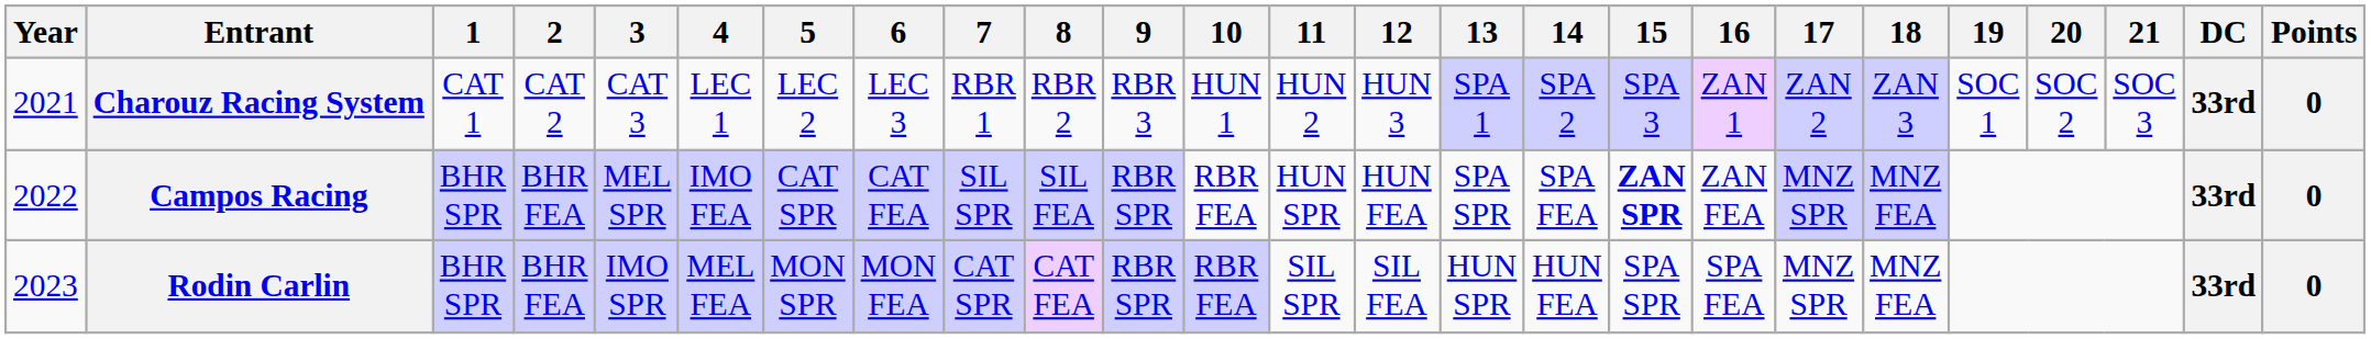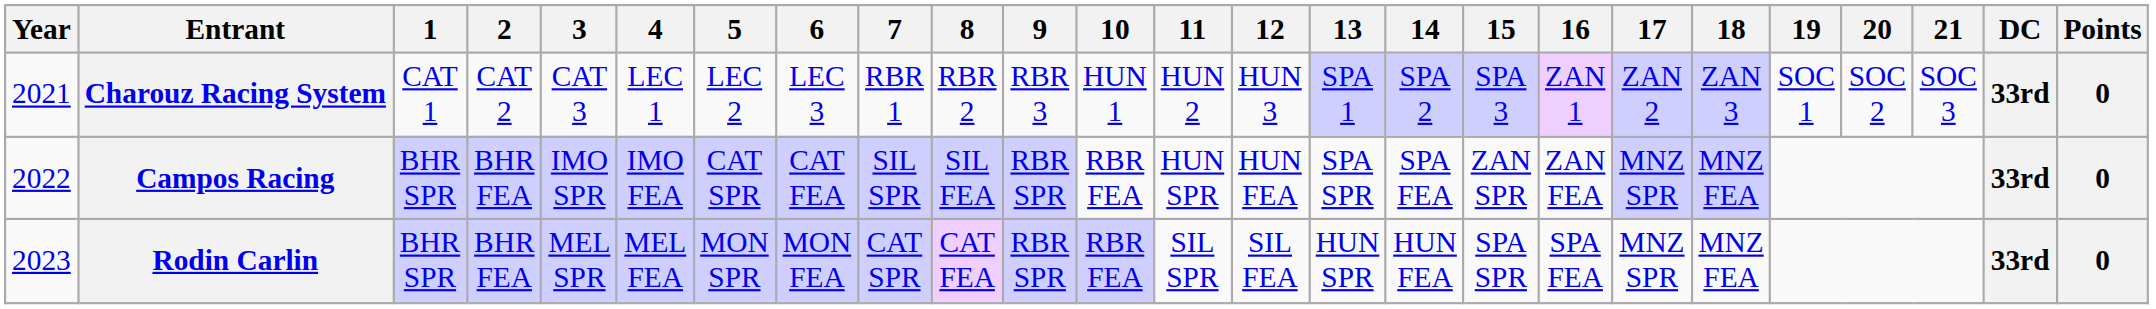Campos Racing | 3: MEL SPR -> IMO SPR
Campos Racing | 15: bold -> normal
Rodin Carlin | 3: IMO SPR -> MEL SPR
